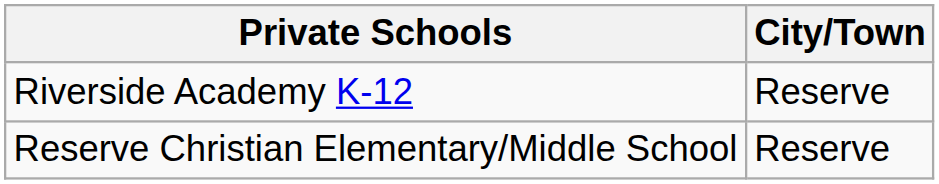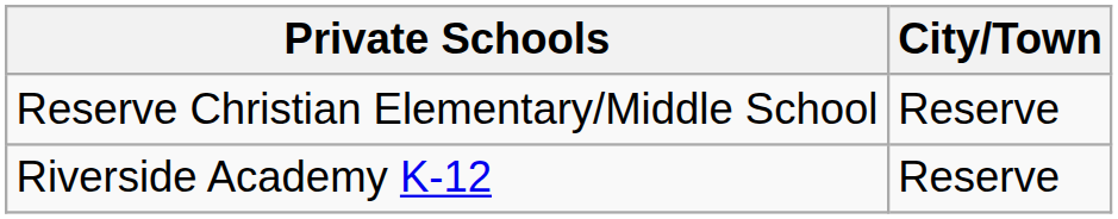rows swapped: Reserve Christian Elementary/Middle School <-> Riverside Academy K-12
